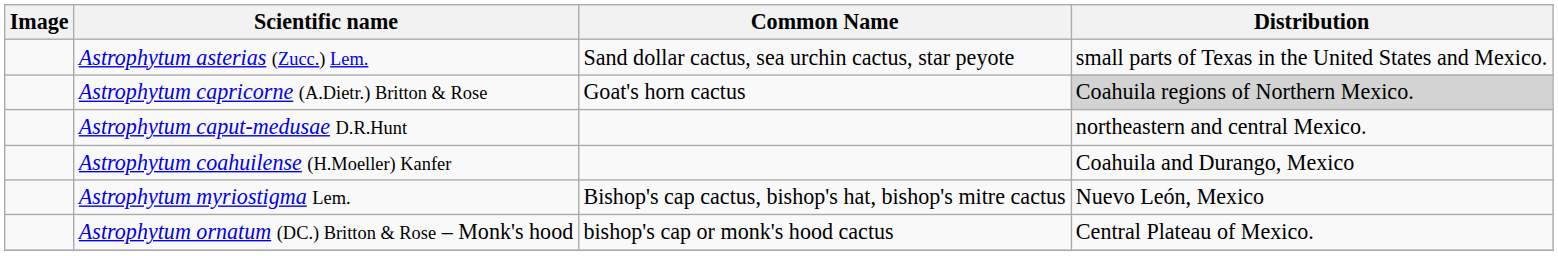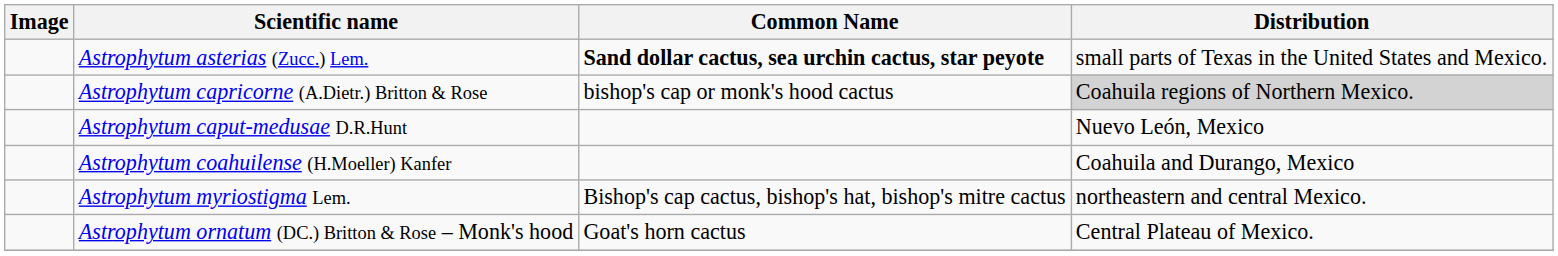Astrophytum asterias (Zucc.) Lem. | Common Name: normal -> bold
Astrophytum capricorne (A.Dietr.) Britton & Rose | Common Name: Goat's horn cactus -> bishop's cap or monk's hood cactus
Astrophytum caput-medusae D.R.Hunt | Distribution: northeastern and central Mexico. -> Nuevo León, Mexico
Astrophytum myriostigma Lem. | Distribution: Nuevo León, Mexico -> northeastern and central Mexico.
Astrophytum ornatum (DC.) Britton & Rose – Monk's hood | Common Name: bishop's cap or monk's hood cactus -> Goat's horn cactus
